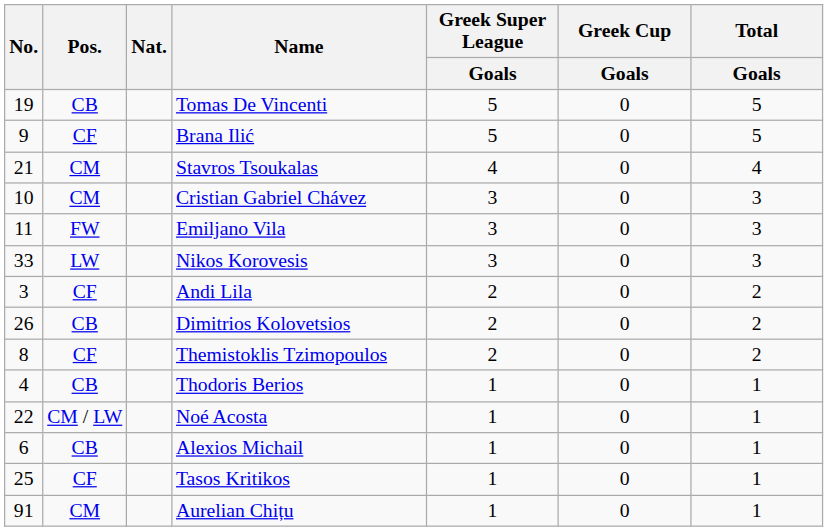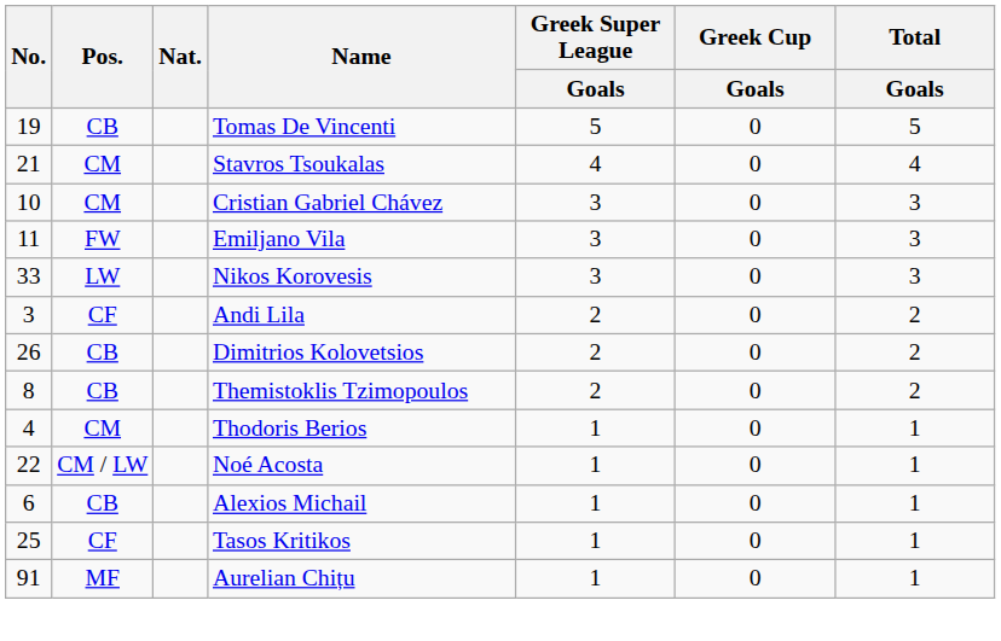- row: 9 | CF | Brana Ilić | 5 | 0 | 5
Themistoklis Tzimopoulos | Pos.: CF -> CB
Thodoris Berios | Pos.: CB -> CM
Aurelian Chițu | Pos.: CM -> MF
